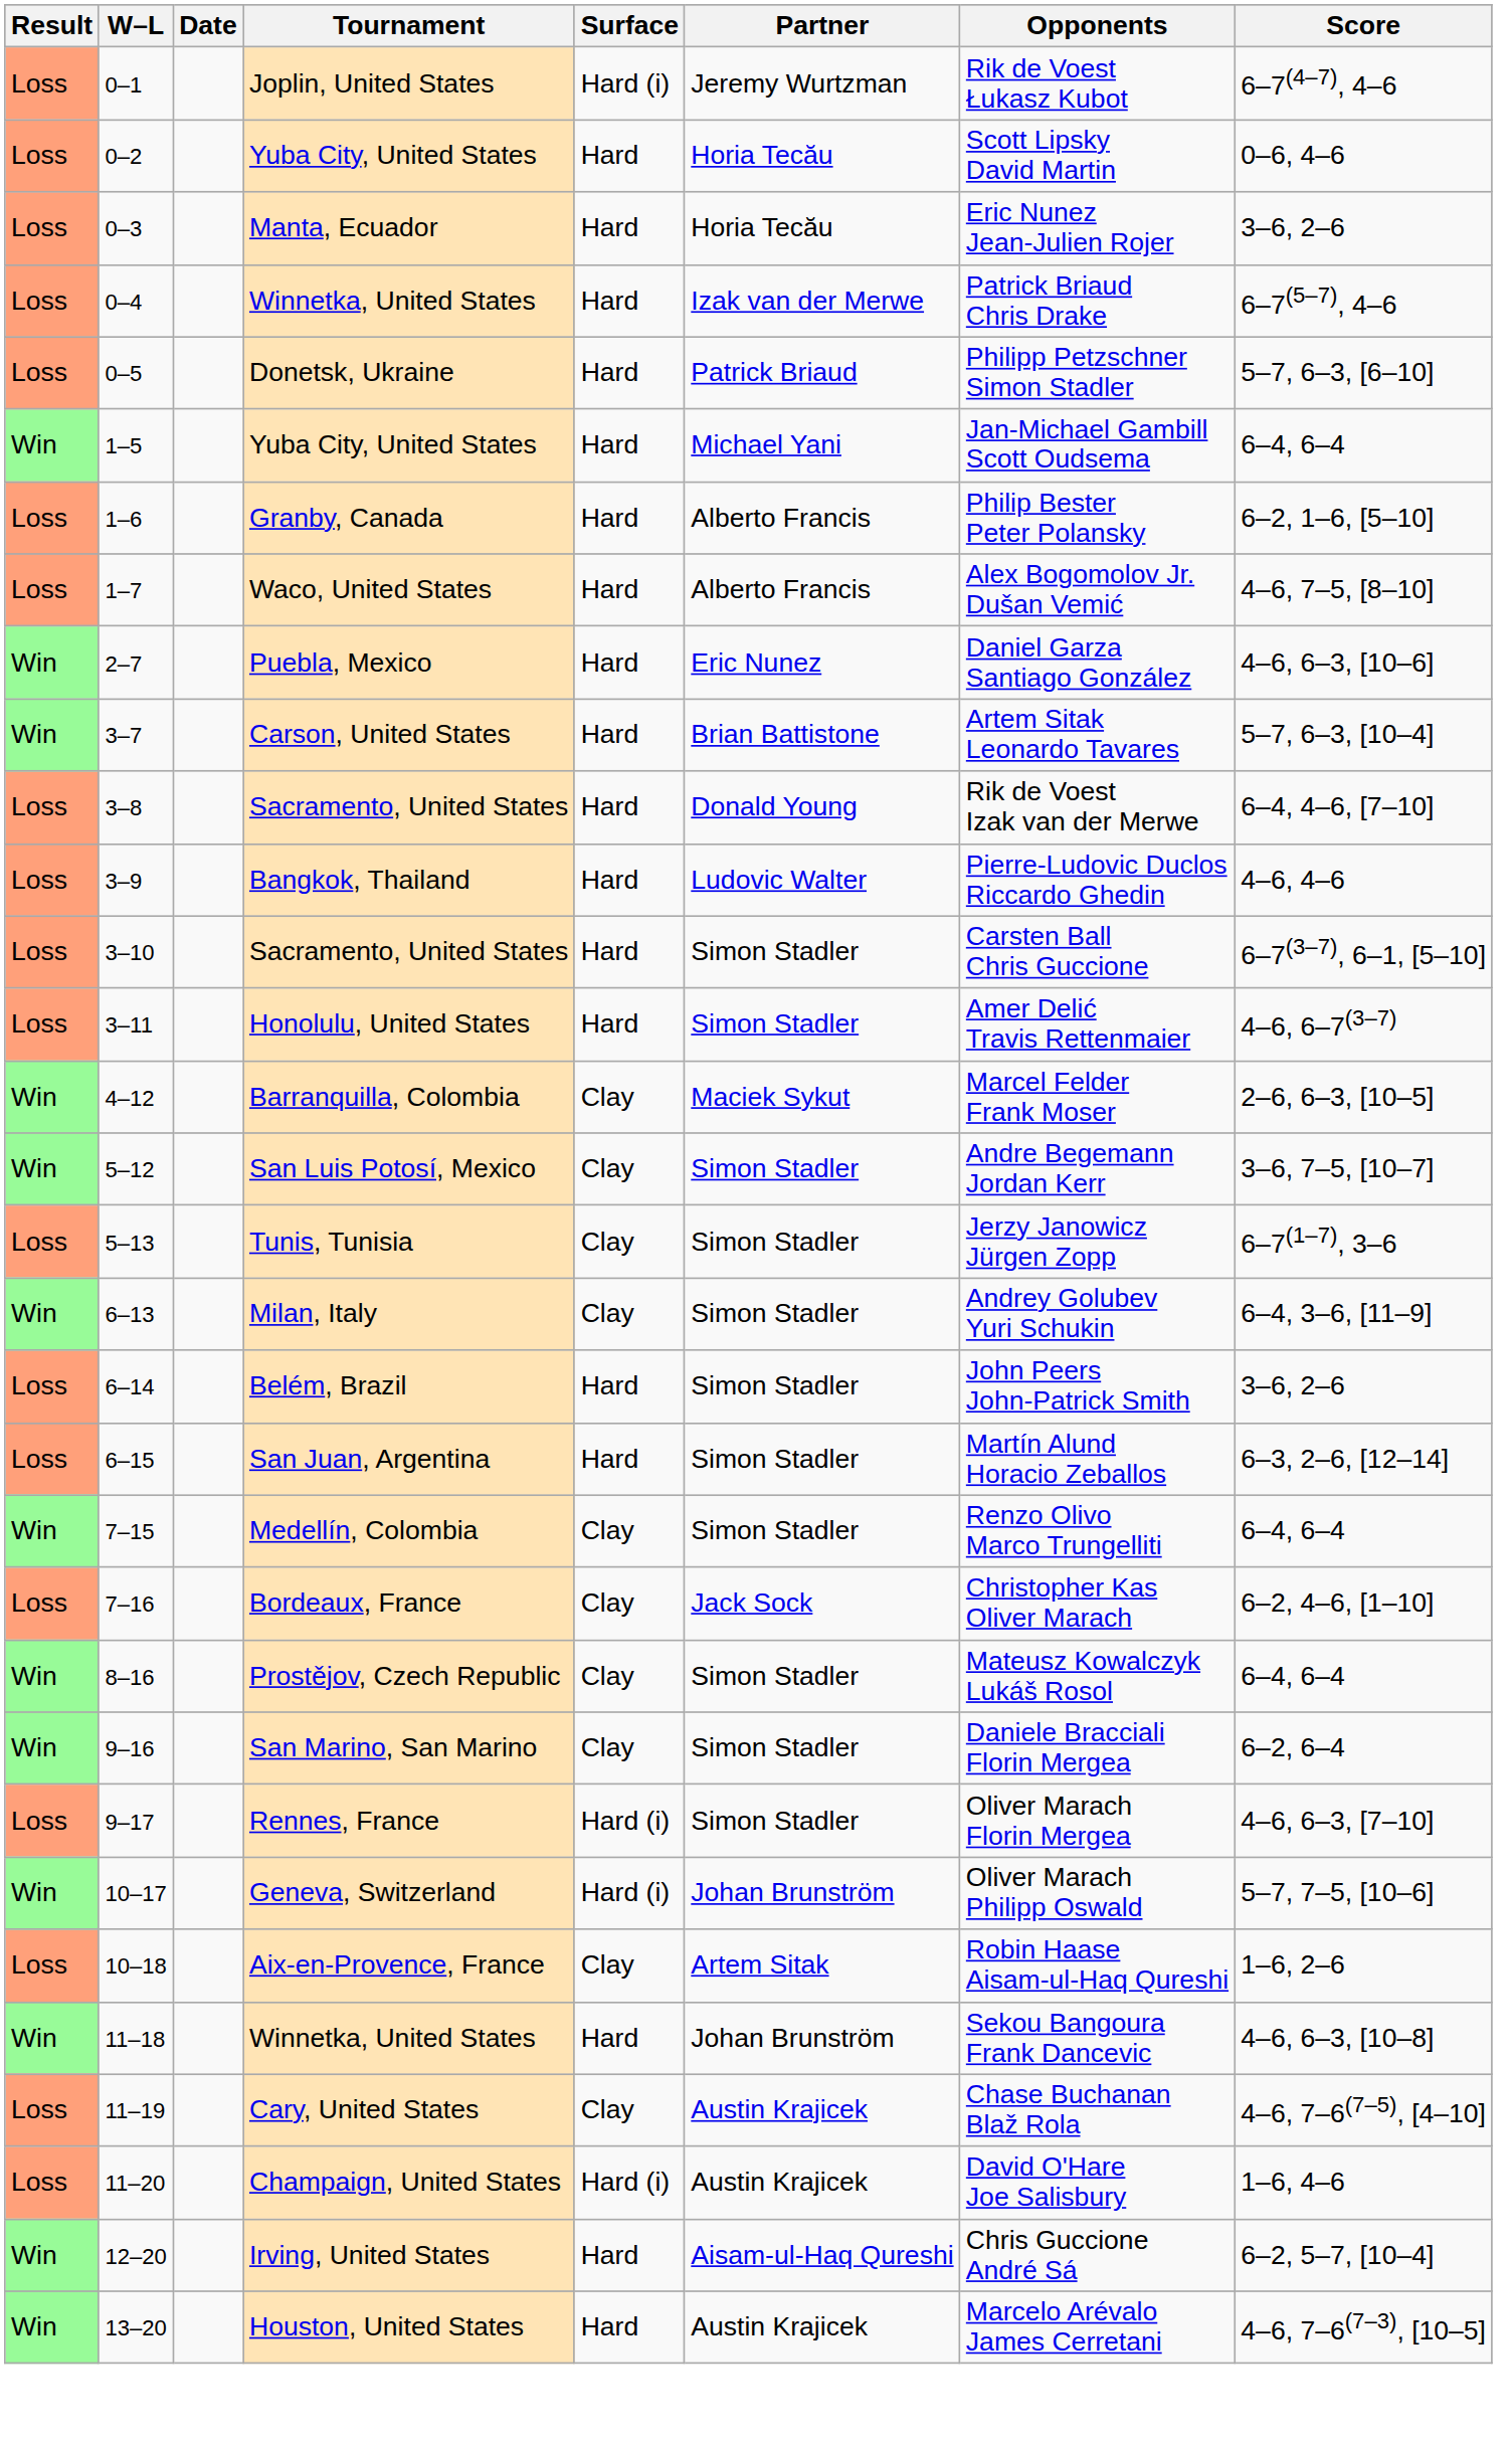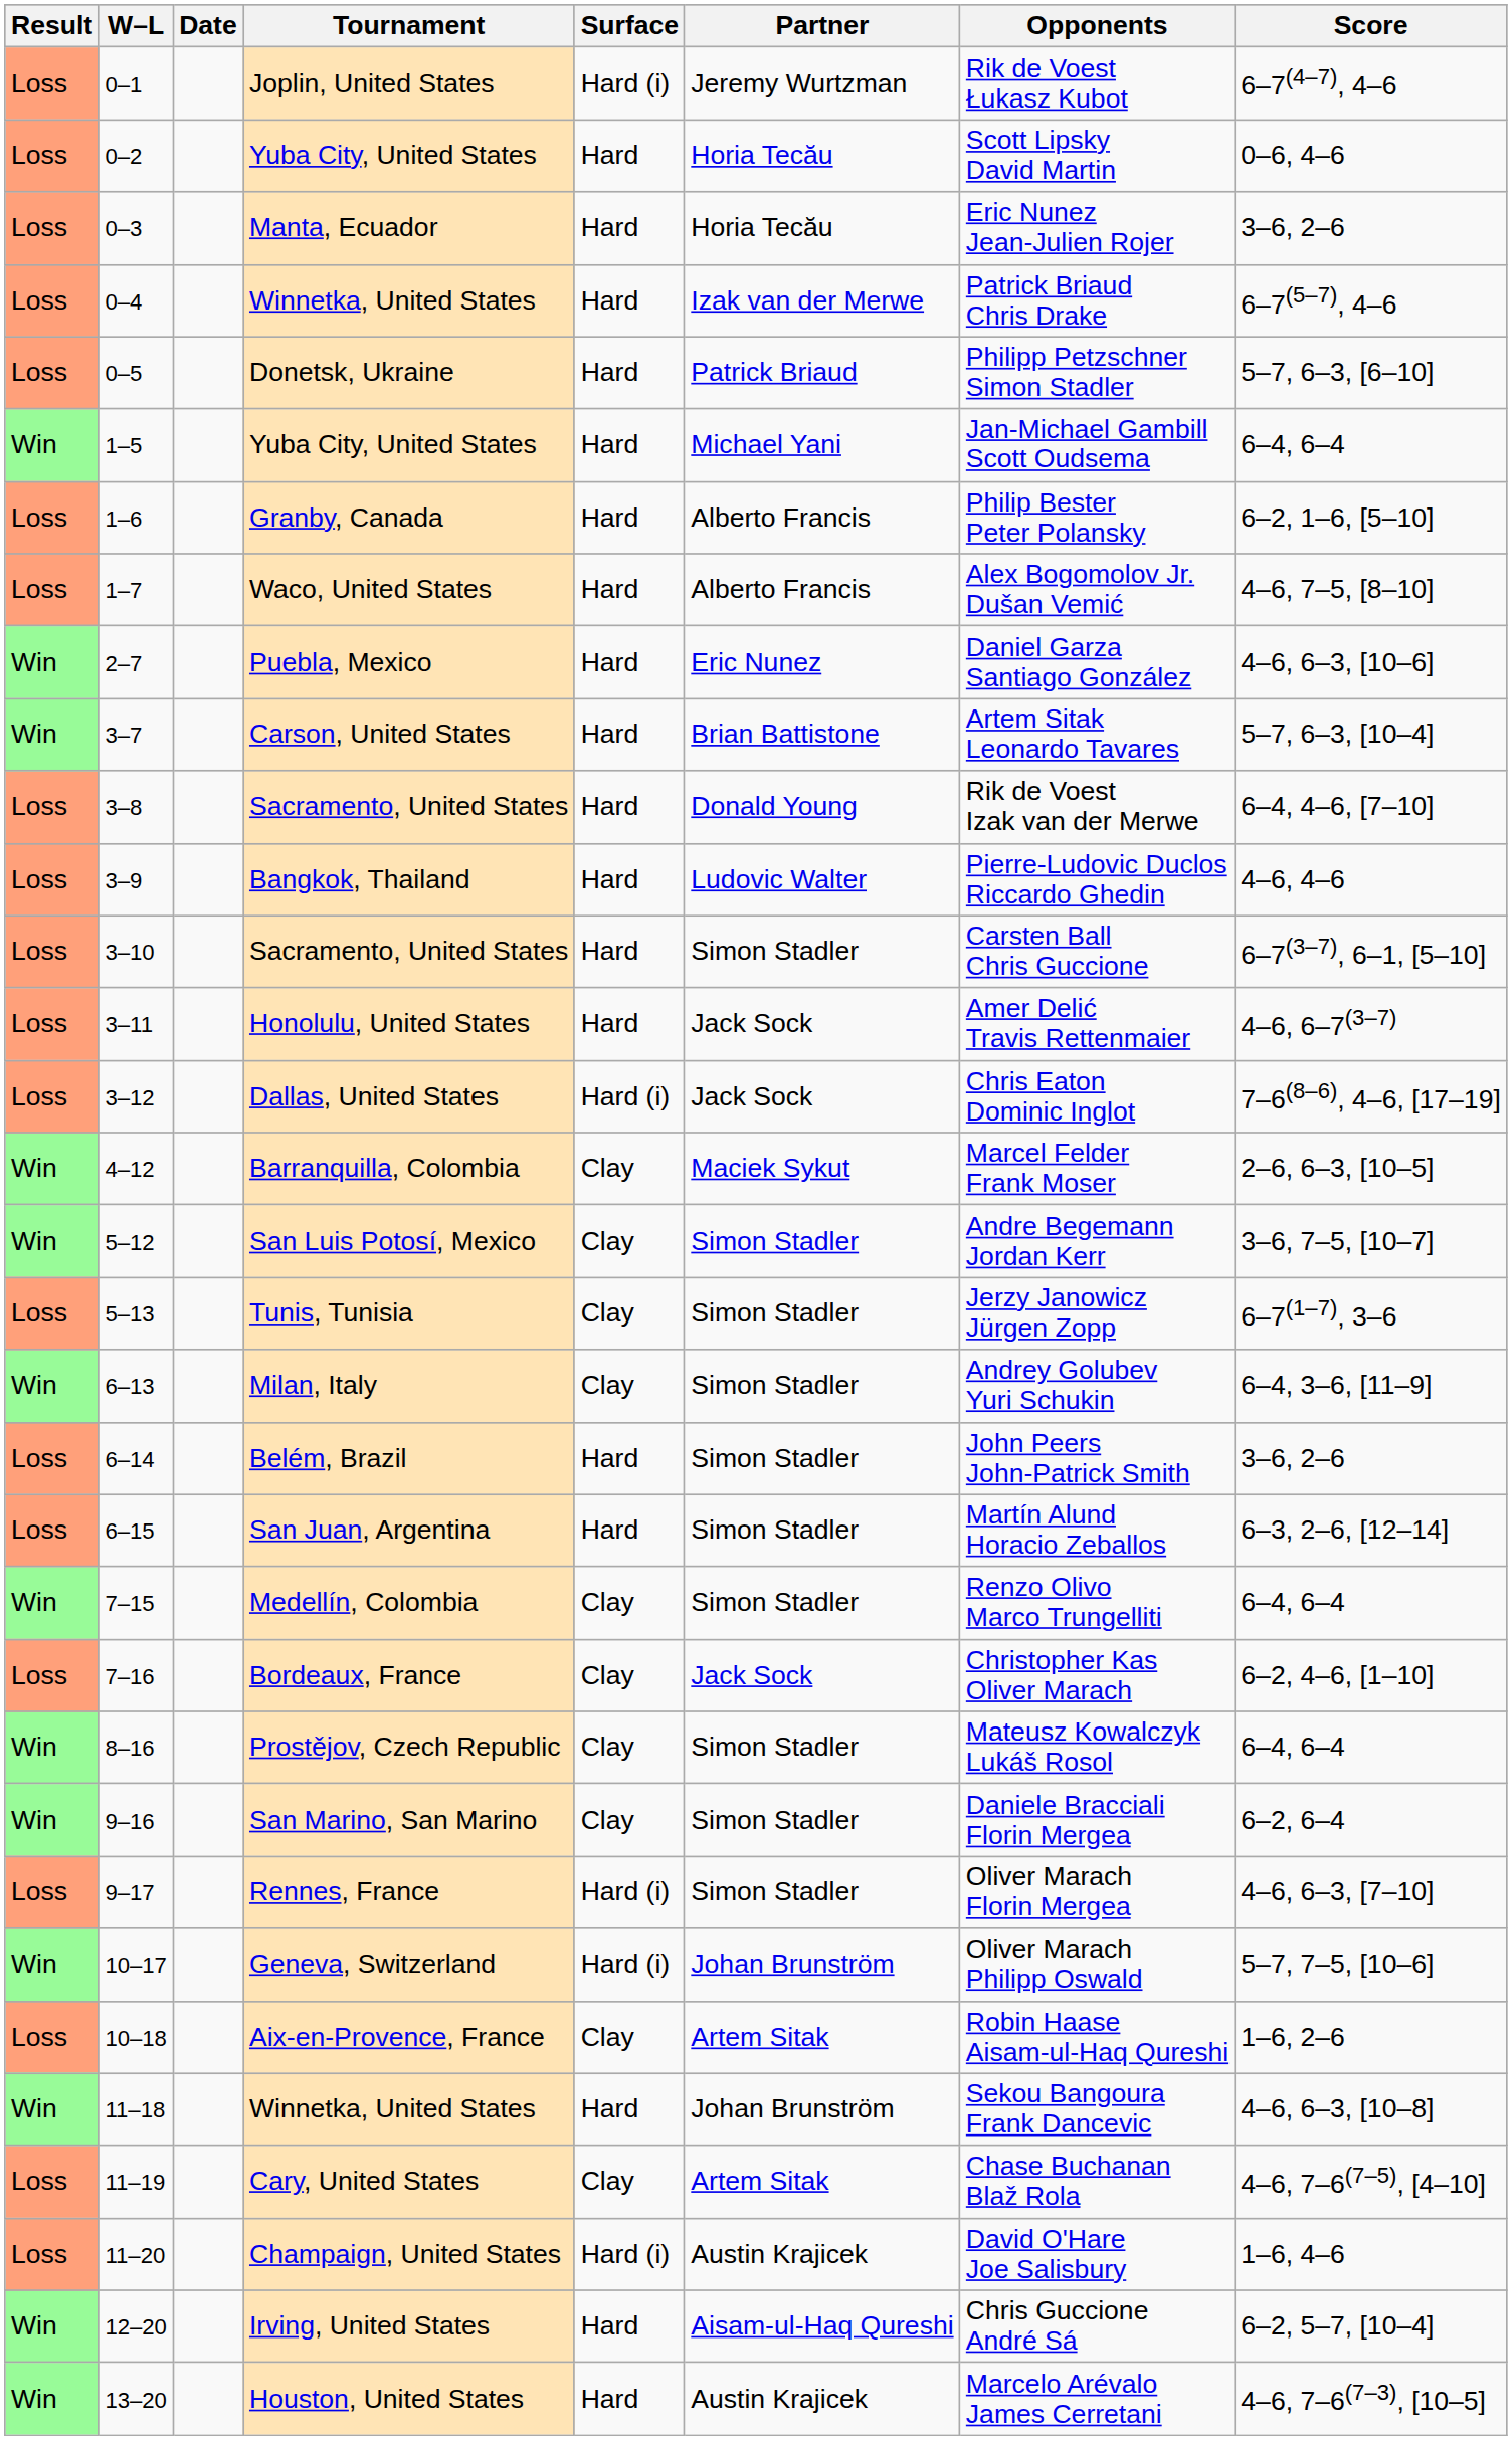Honolulu, United States | Partner: Simon Stadler -> Jack Sock
+ row: Loss | 3–12 | Dallas, United States | Hard (i) | Jack Sock | Chris Eaton Dominic Inglot | 7–6(8–6), 4–6, [17–19]
Cary, United States | Partner: Austin Krajicek -> Artem Sitak
